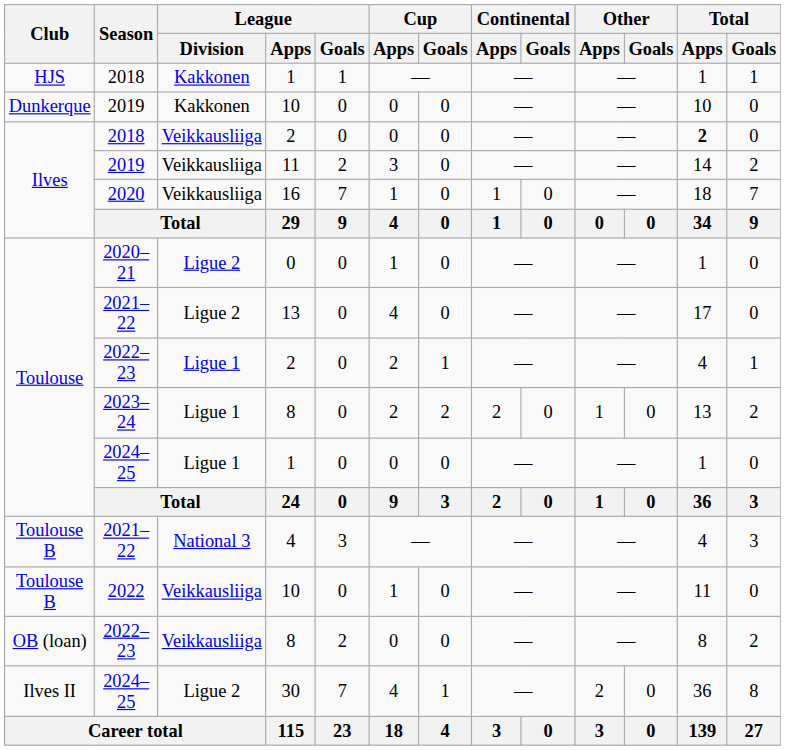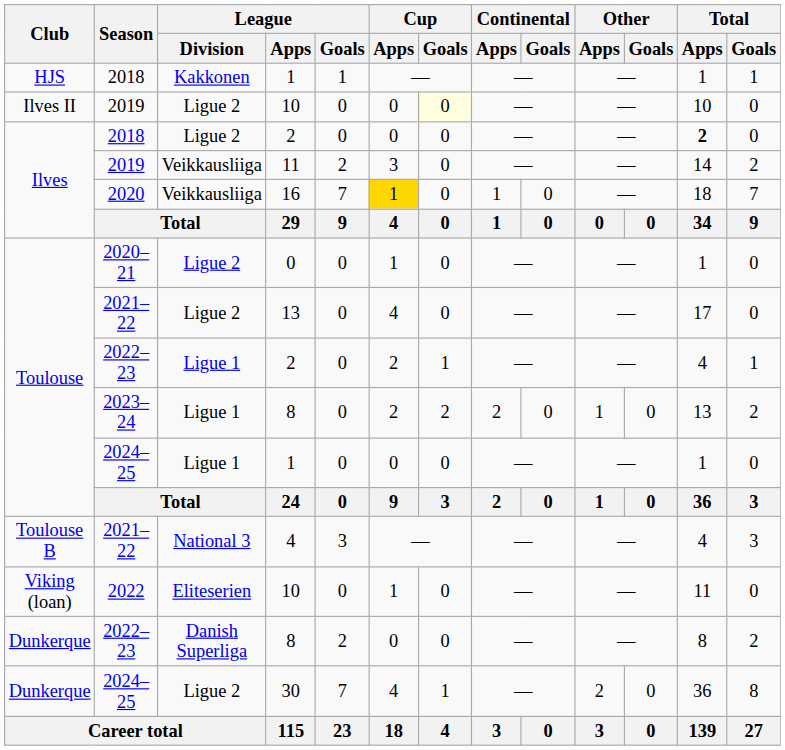2019 / 10 | Club: Dunkerque -> Ilves II
2019 / 10 | League / Division: Kakkonen -> Ligue 2
2019 / 10 | Cup / Goals: no background -> lightyellow background
2018 / 2 | League / Division: Veikkausliiga -> Ligue 2
16 | Cup / Apps: no background -> gold background
2022 / 10 | Club: Toulouse B -> Viking (loan)
2022 / 10 | League / Division: Veikkausliiga -> Eliteserien
2022–23 / 8 | Club: OB (loan) -> Dunkerque
2022–23 / 8 | League / Division: Veikkausliiga -> Danish Superliga
30 | Club: Ilves II -> Dunkerque
